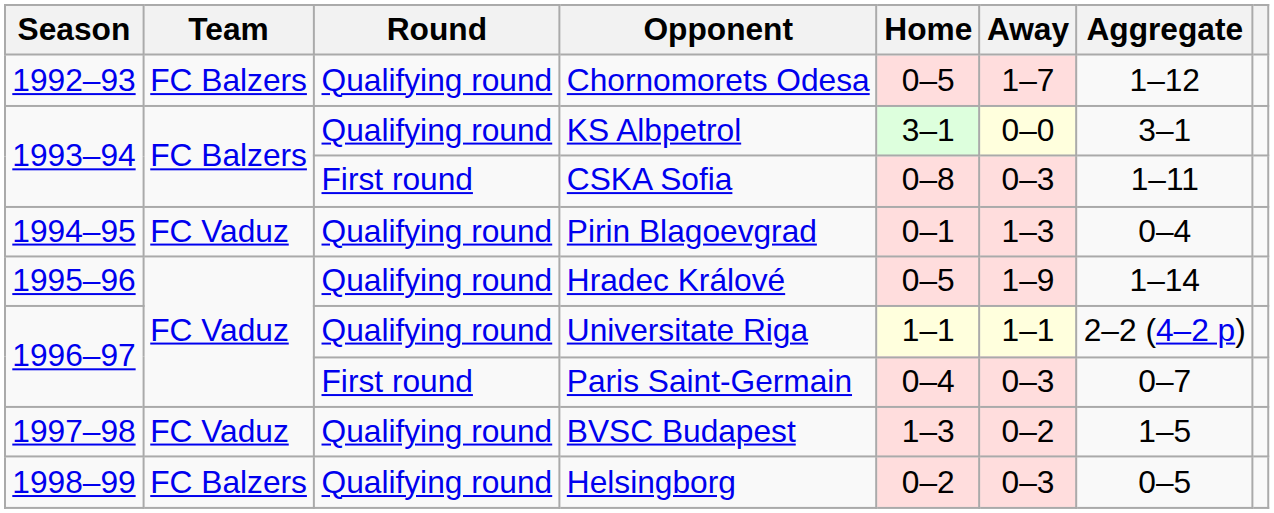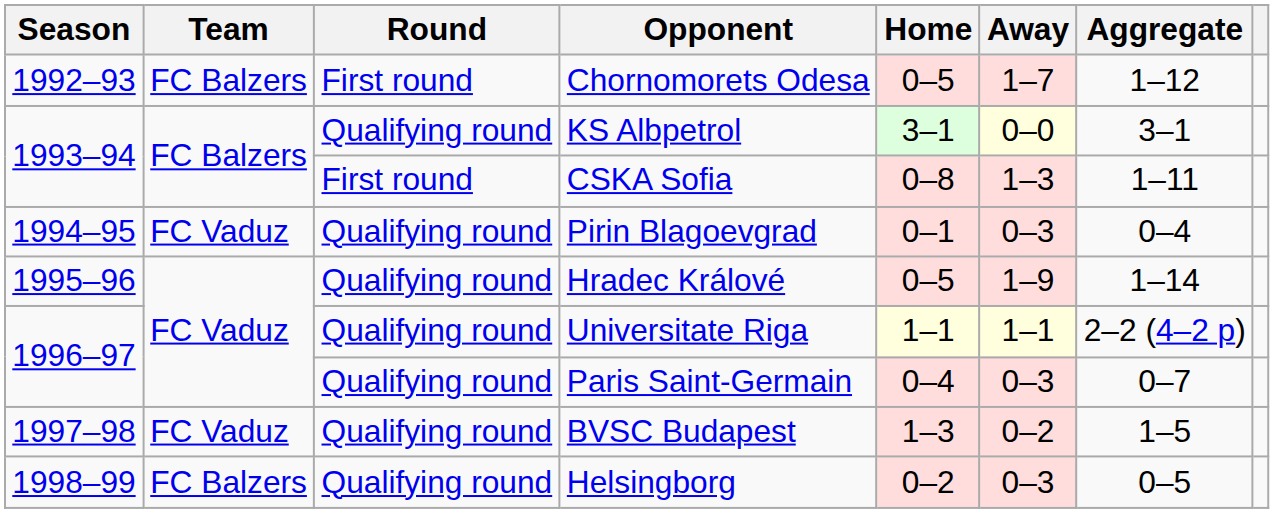Chornomorets Odesa | Round: Qualifying round -> First round
CSKA Sofia | Away: 0–3 -> 1–3
Pirin Blagoevgrad | Away: 1–3 -> 0–3
Paris Saint-Germain | Round: First round -> Qualifying round
